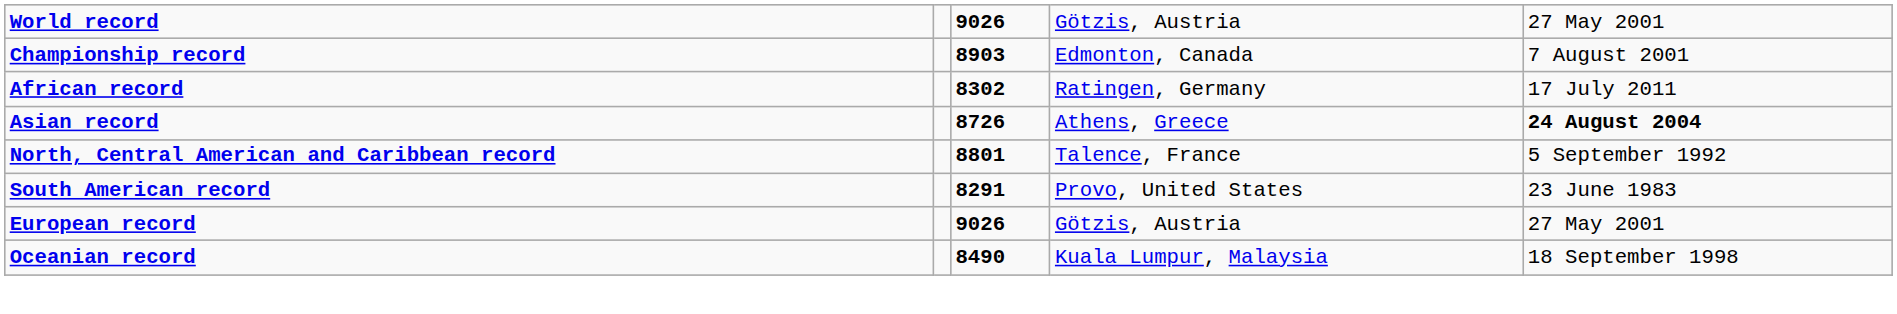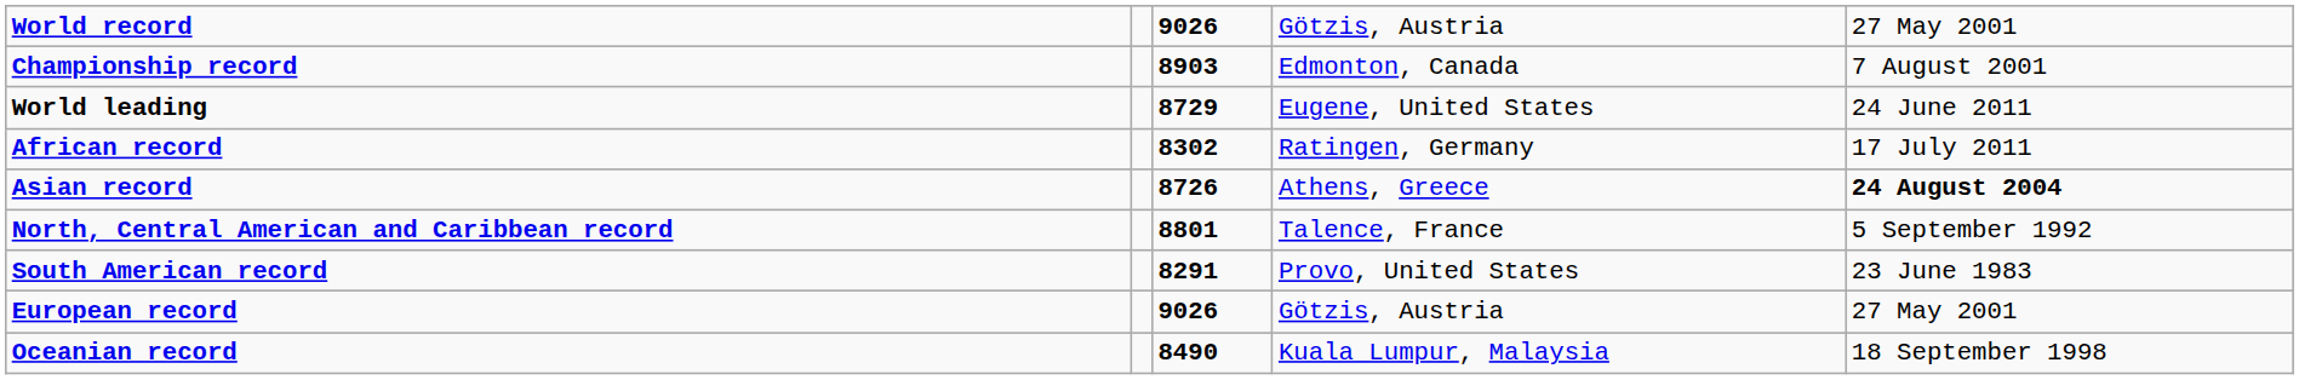+ row: World leading | 8729 | Eugene, United States | 24 June 2011
